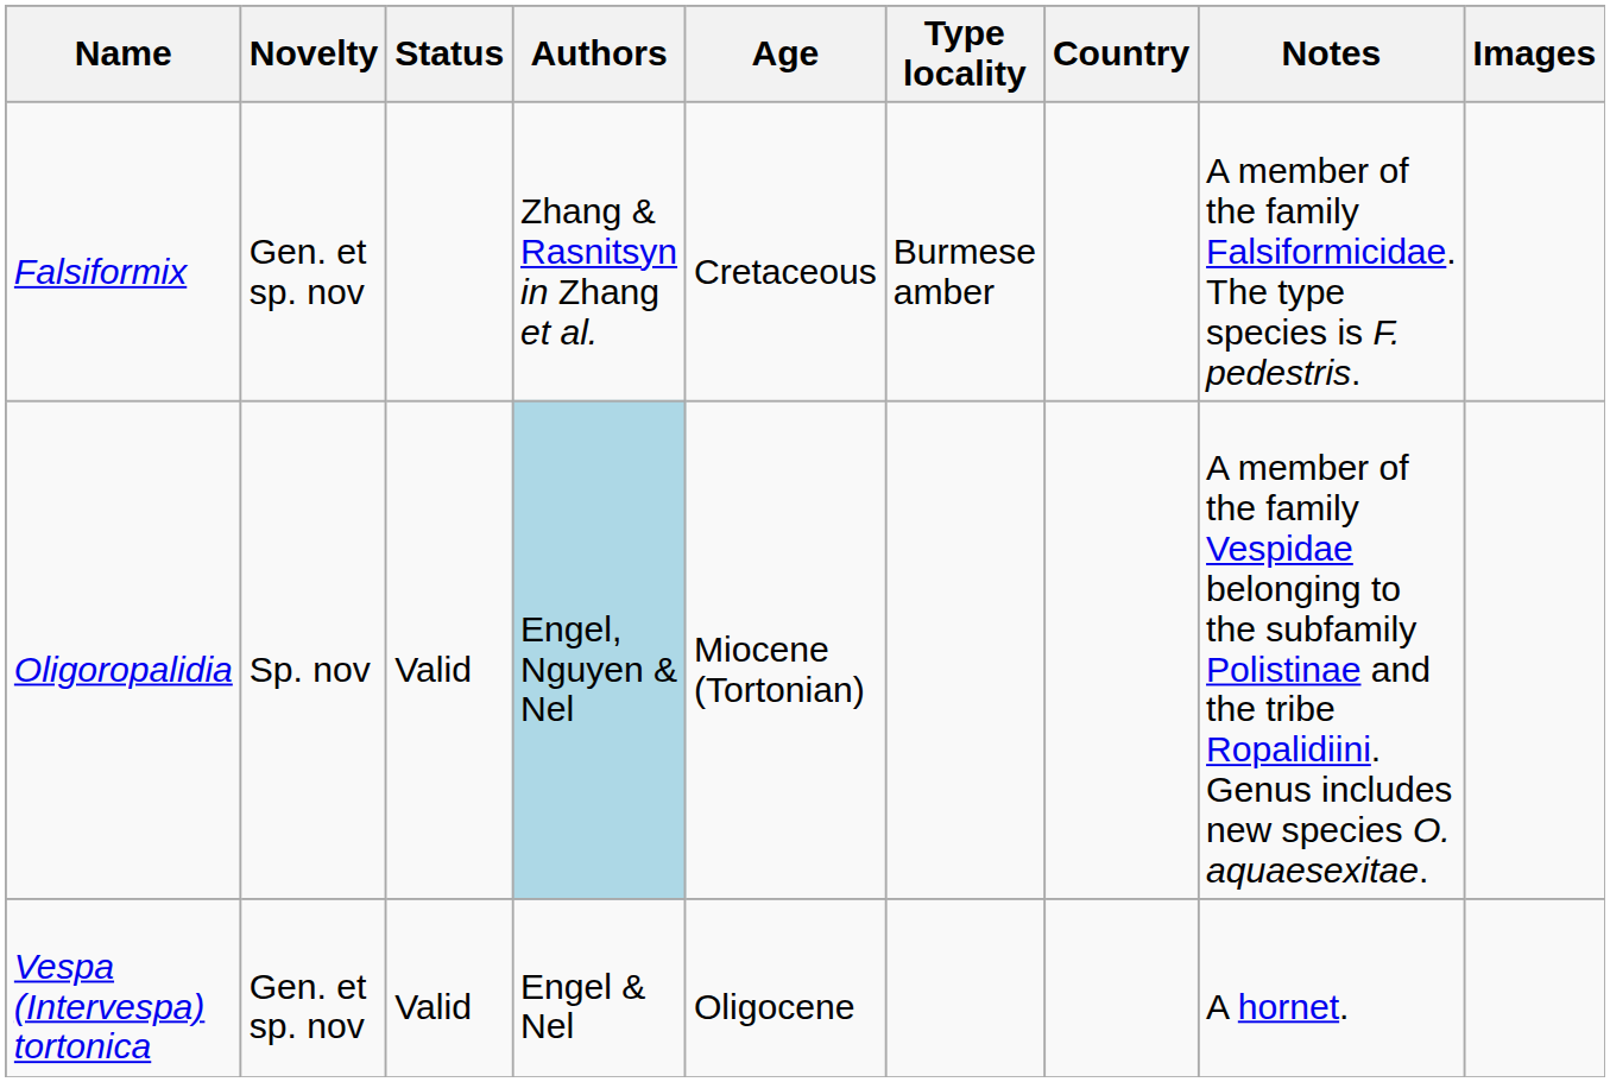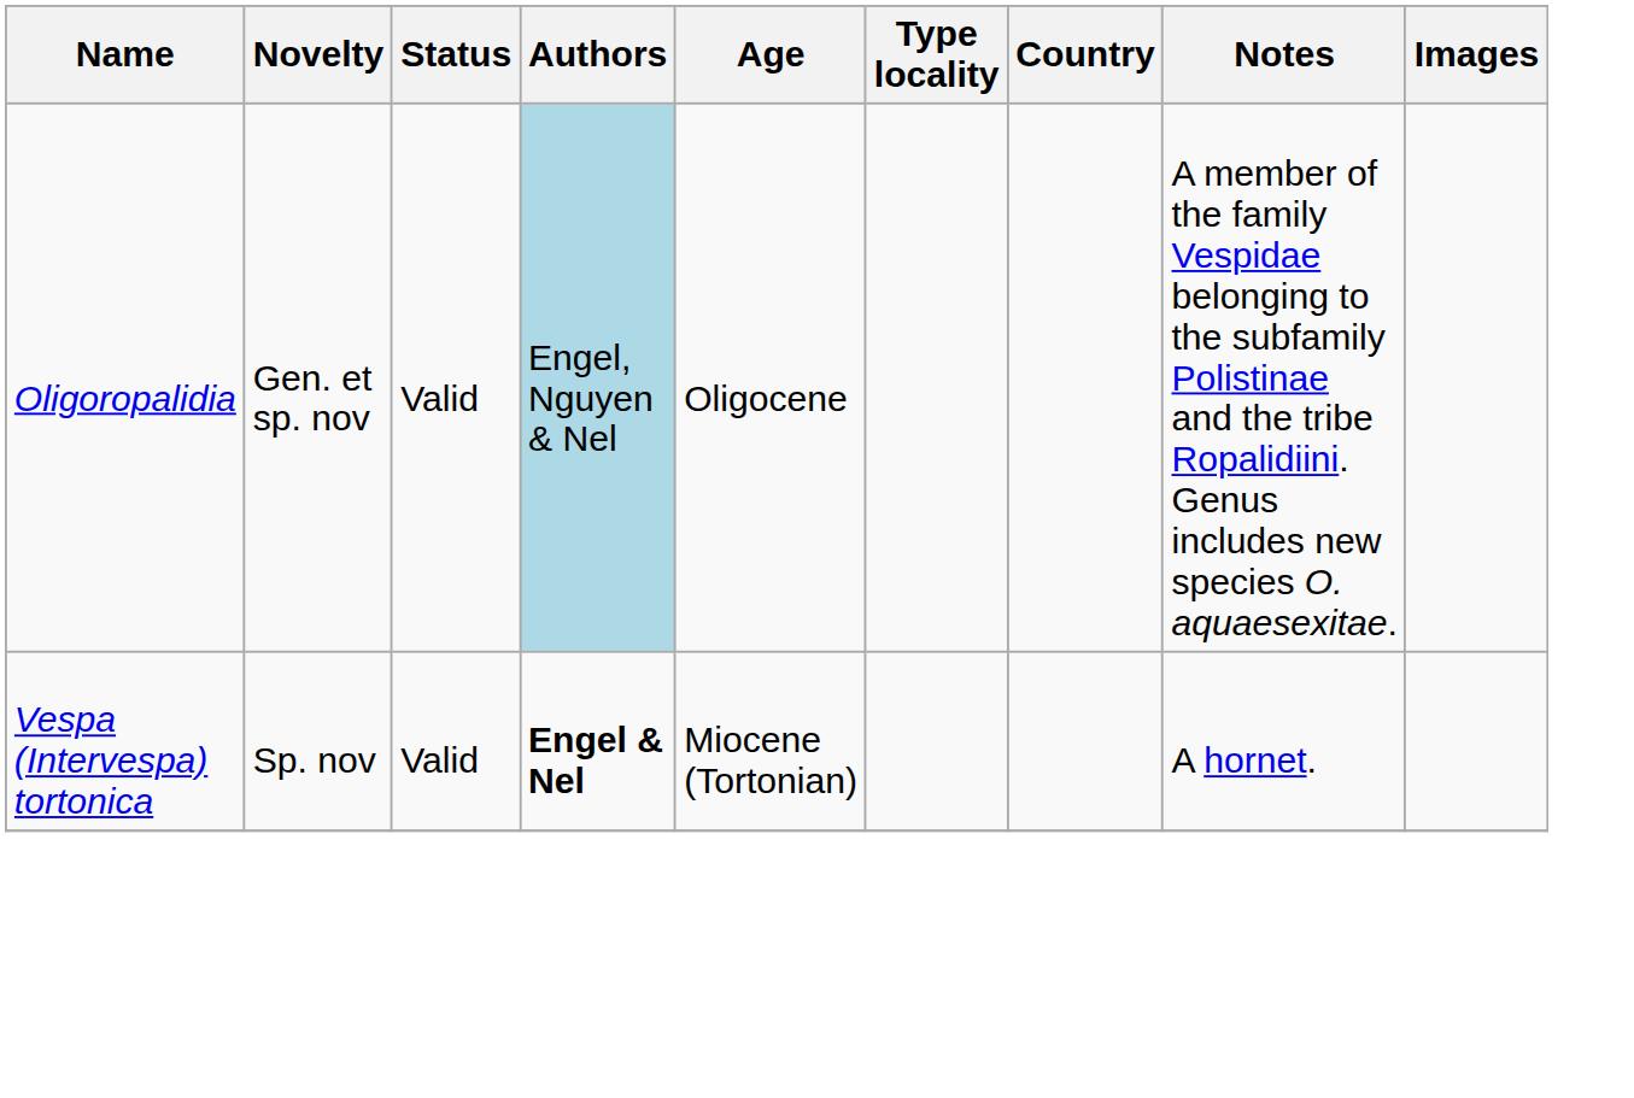- row: Falsiformix | Gen. et sp. nov | Zhang & Rasnitsyn in Zhang et al. | Cretaceous | Burmese amber | A member of the family Falsiformicidae. The type species is F. pedestris.
Oligoropalidia | Novelty: Sp. nov -> Gen. et sp. nov
Oligoropalidia | Age: Miocene (Tortonian) -> Oligocene
Vespa (Intervespa) tortonica | Novelty: Gen. et sp. nov -> Sp. nov
Vespa (Intervespa) tortonica | Authors: normal -> bold
Vespa (Intervespa) tortonica | Age: Oligocene -> Miocene (Tortonian)
